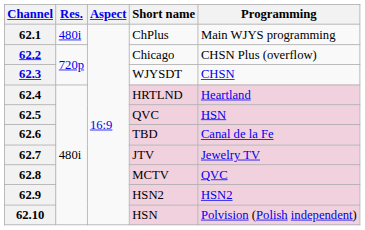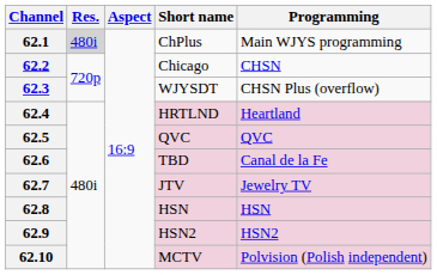62.1 | Res.: no background -> lightgrey background
62.2 | Programming: CHSN Plus (overflow) -> CHSN
62.3 | Programming: CHSN -> CHSN Plus (overflow)
62.5 | Programming: HSN -> QVC
62.8 | Short name: MCTV -> HSN
62.8 | Programming: QVC -> HSN
62.10 | Short name: HSN -> MCTV
